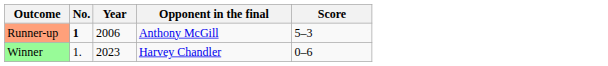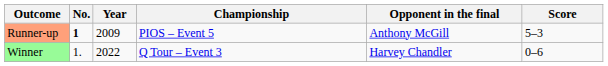+ column: Championship | PIOS – Event 5 | Q Tour – Event 3
Runner-up | Year: 2006 -> 2009
Winner | Year: 2023 -> 2022
